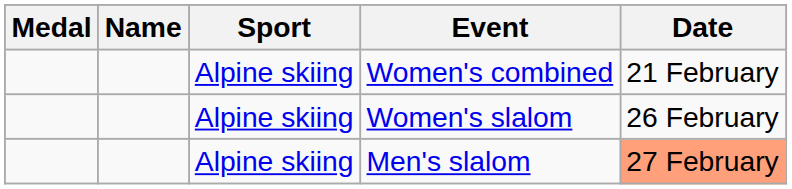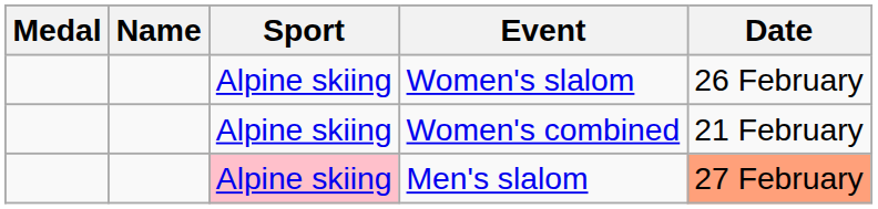rows swapped: Women's combined <-> Women's slalom
Men's slalom | Sport: no background -> pink background
